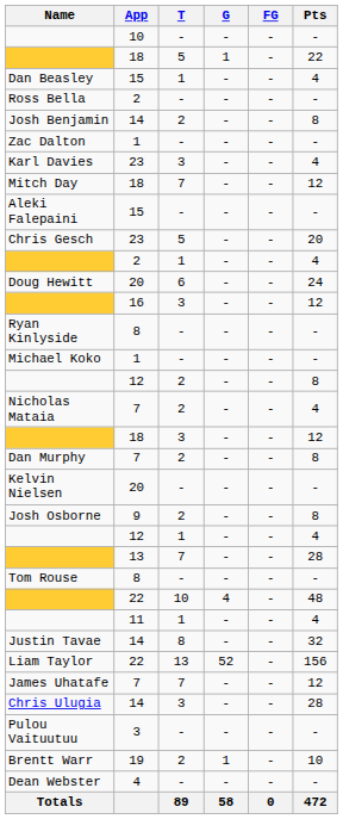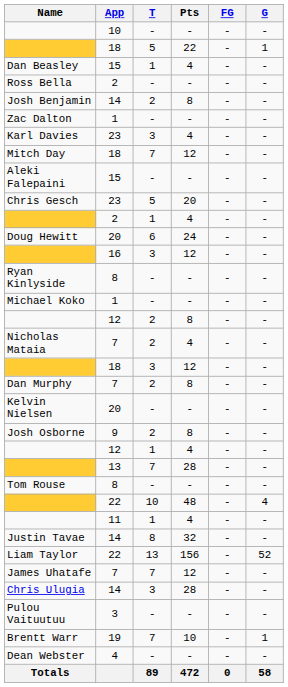columns swapped: G <-> Pts
Brentt Warr | T: 2 -> 7
